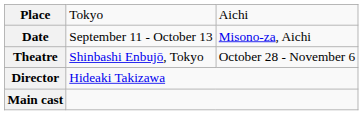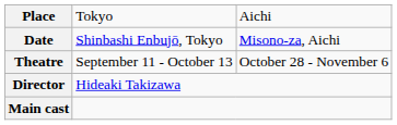Date | column 2: September 11 - October 13 -> Shinbashi Enbujō, Tokyo
Theatre | column 2: Shinbashi Enbujō, Tokyo -> September 11 - October 13
